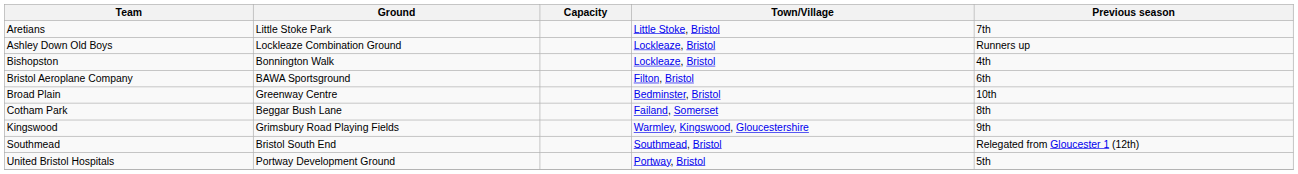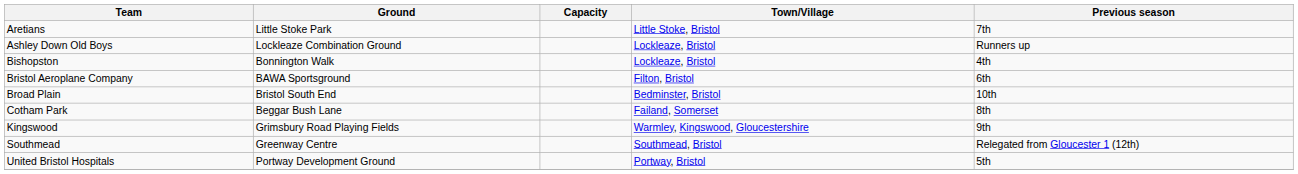Broad Plain | Ground: Greenway Centre -> Bristol South End
Southmead | Ground: Bristol South End -> Greenway Centre
